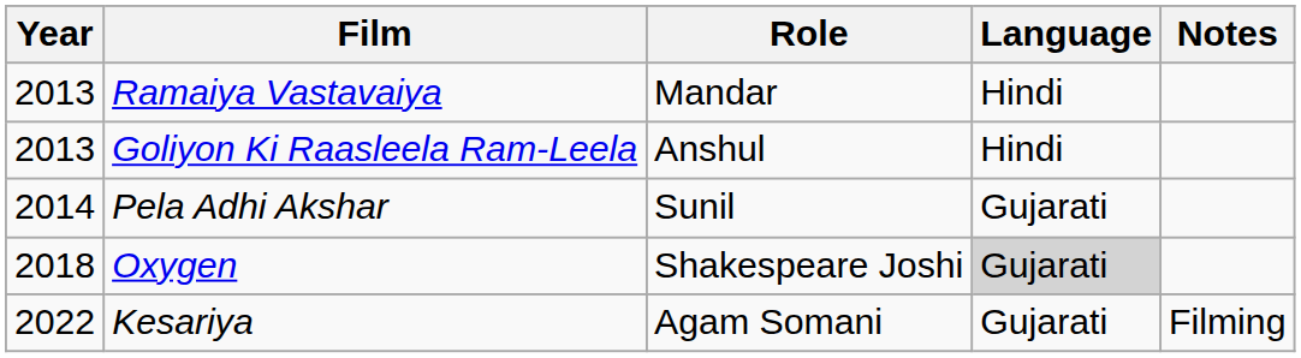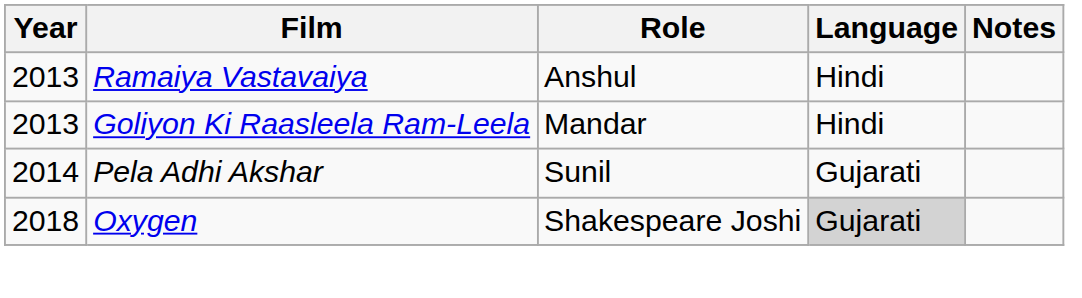Ramaiya Vastavaiya | Role: Mandar -> Anshul
Goliyon Ki Raasleela Ram-Leela | Role: Anshul -> Mandar
- row: 2022 | Kesariya | Agam Somani | Gujarati | Filming
